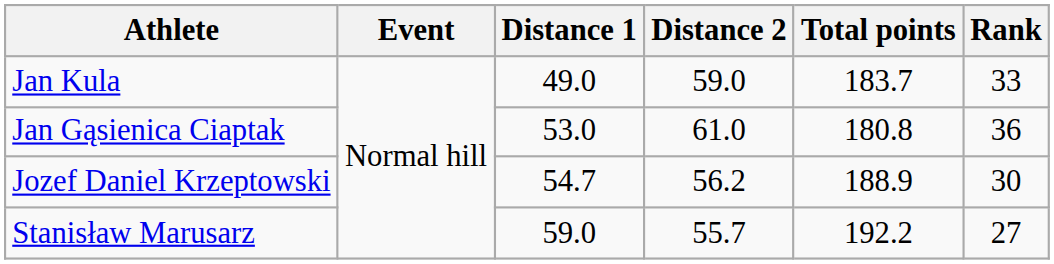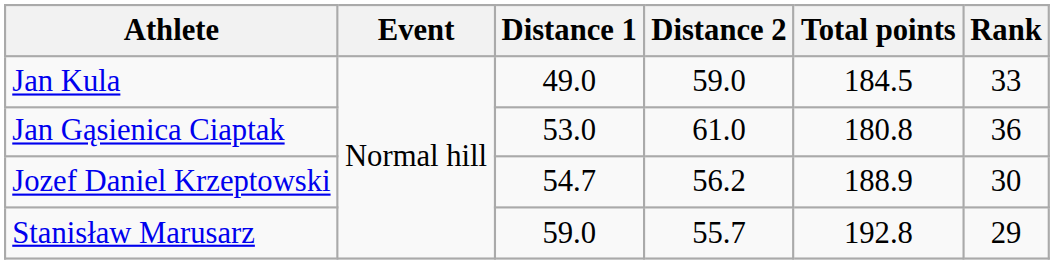Jan Kula | Total points: 183.7 -> 184.5
Stanisław Marusarz | Total points: 192.2 -> 192.8
Stanisław Marusarz | Rank: 27 -> 29
